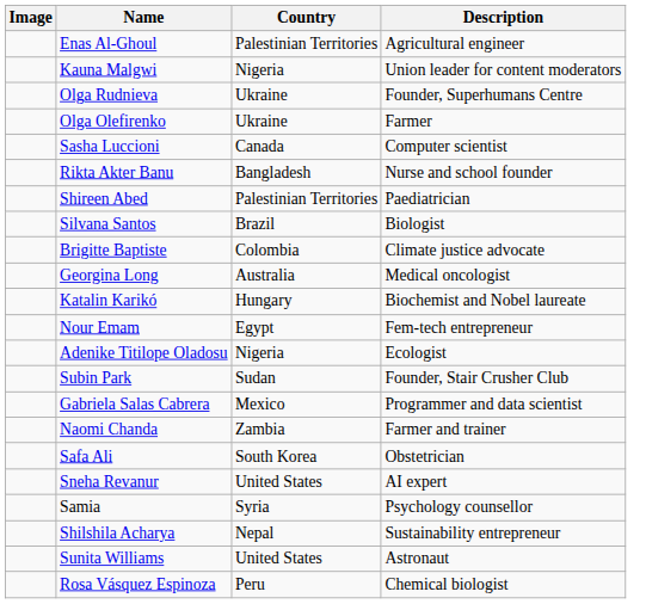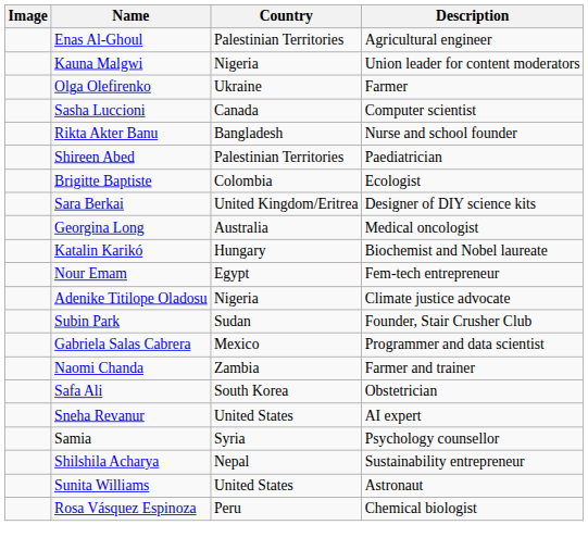- row: Olga Rudnieva | Ukraine | Founder, Superhumans Centre
- row: Silvana Santos | Brazil | Biologist
Brigitte Baptiste | Description: Climate justice advocate -> Ecologist
+ row: Sara Berkai | United Kingdom/Eritrea | Designer of DIY science kits
Adenike Titilope Oladosu | Description: Ecologist -> Climate justice advocate
